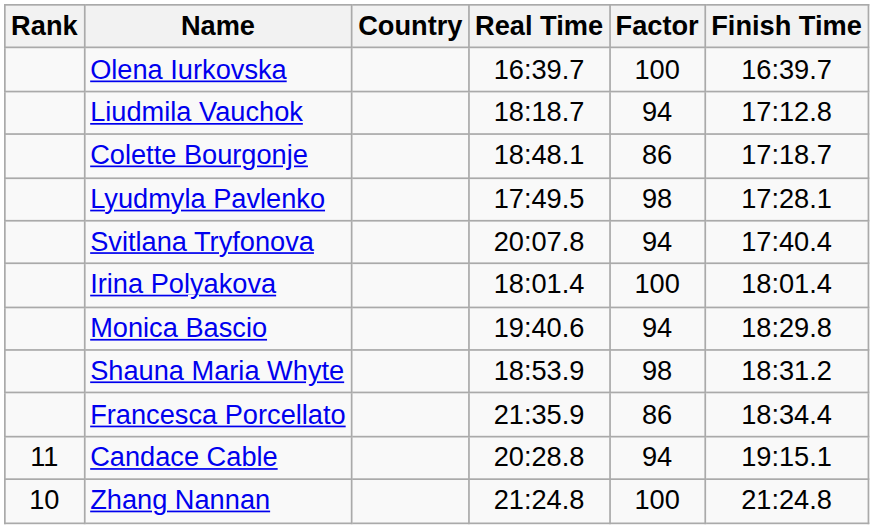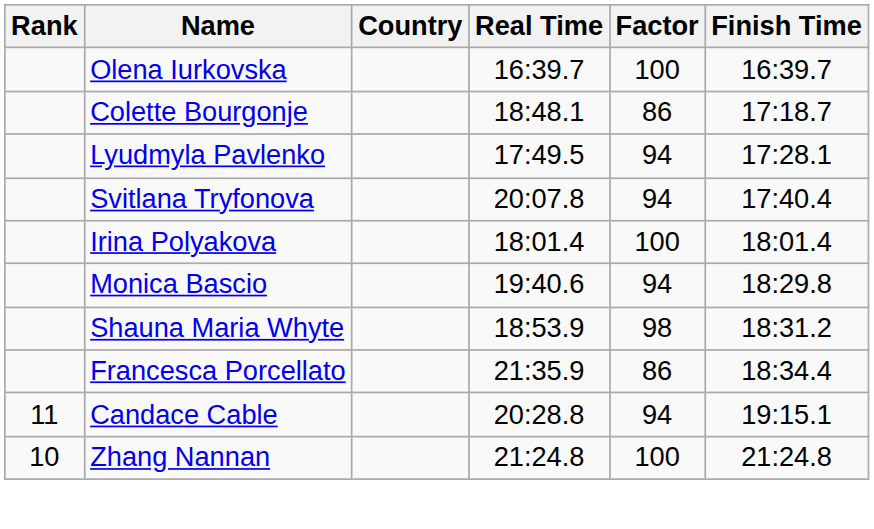- row: Liudmila Vauchok | 18:18.7 | 94 | 17:12.8
Lyudmyla Pavlenko | Factor: 98 -> 94
